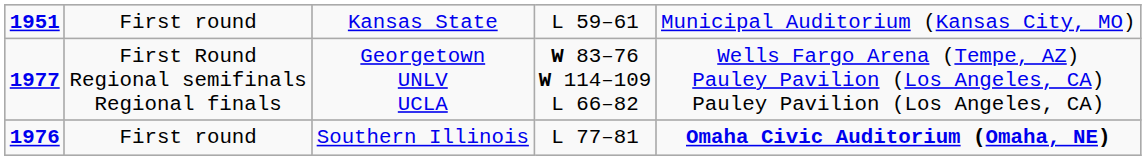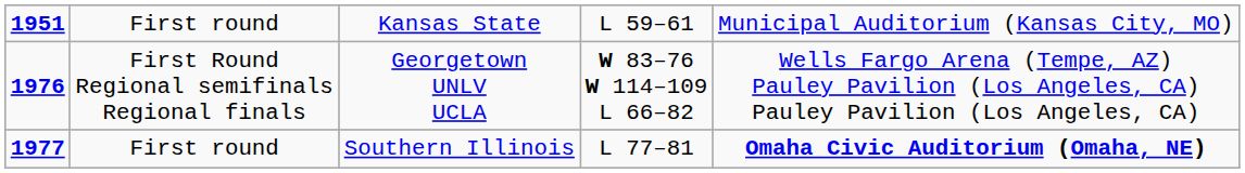First Round Regional semifinals Regional finals | column 1: 1977 -> 1976
First round / Southern Illinois | column 1: 1976 -> 1977
